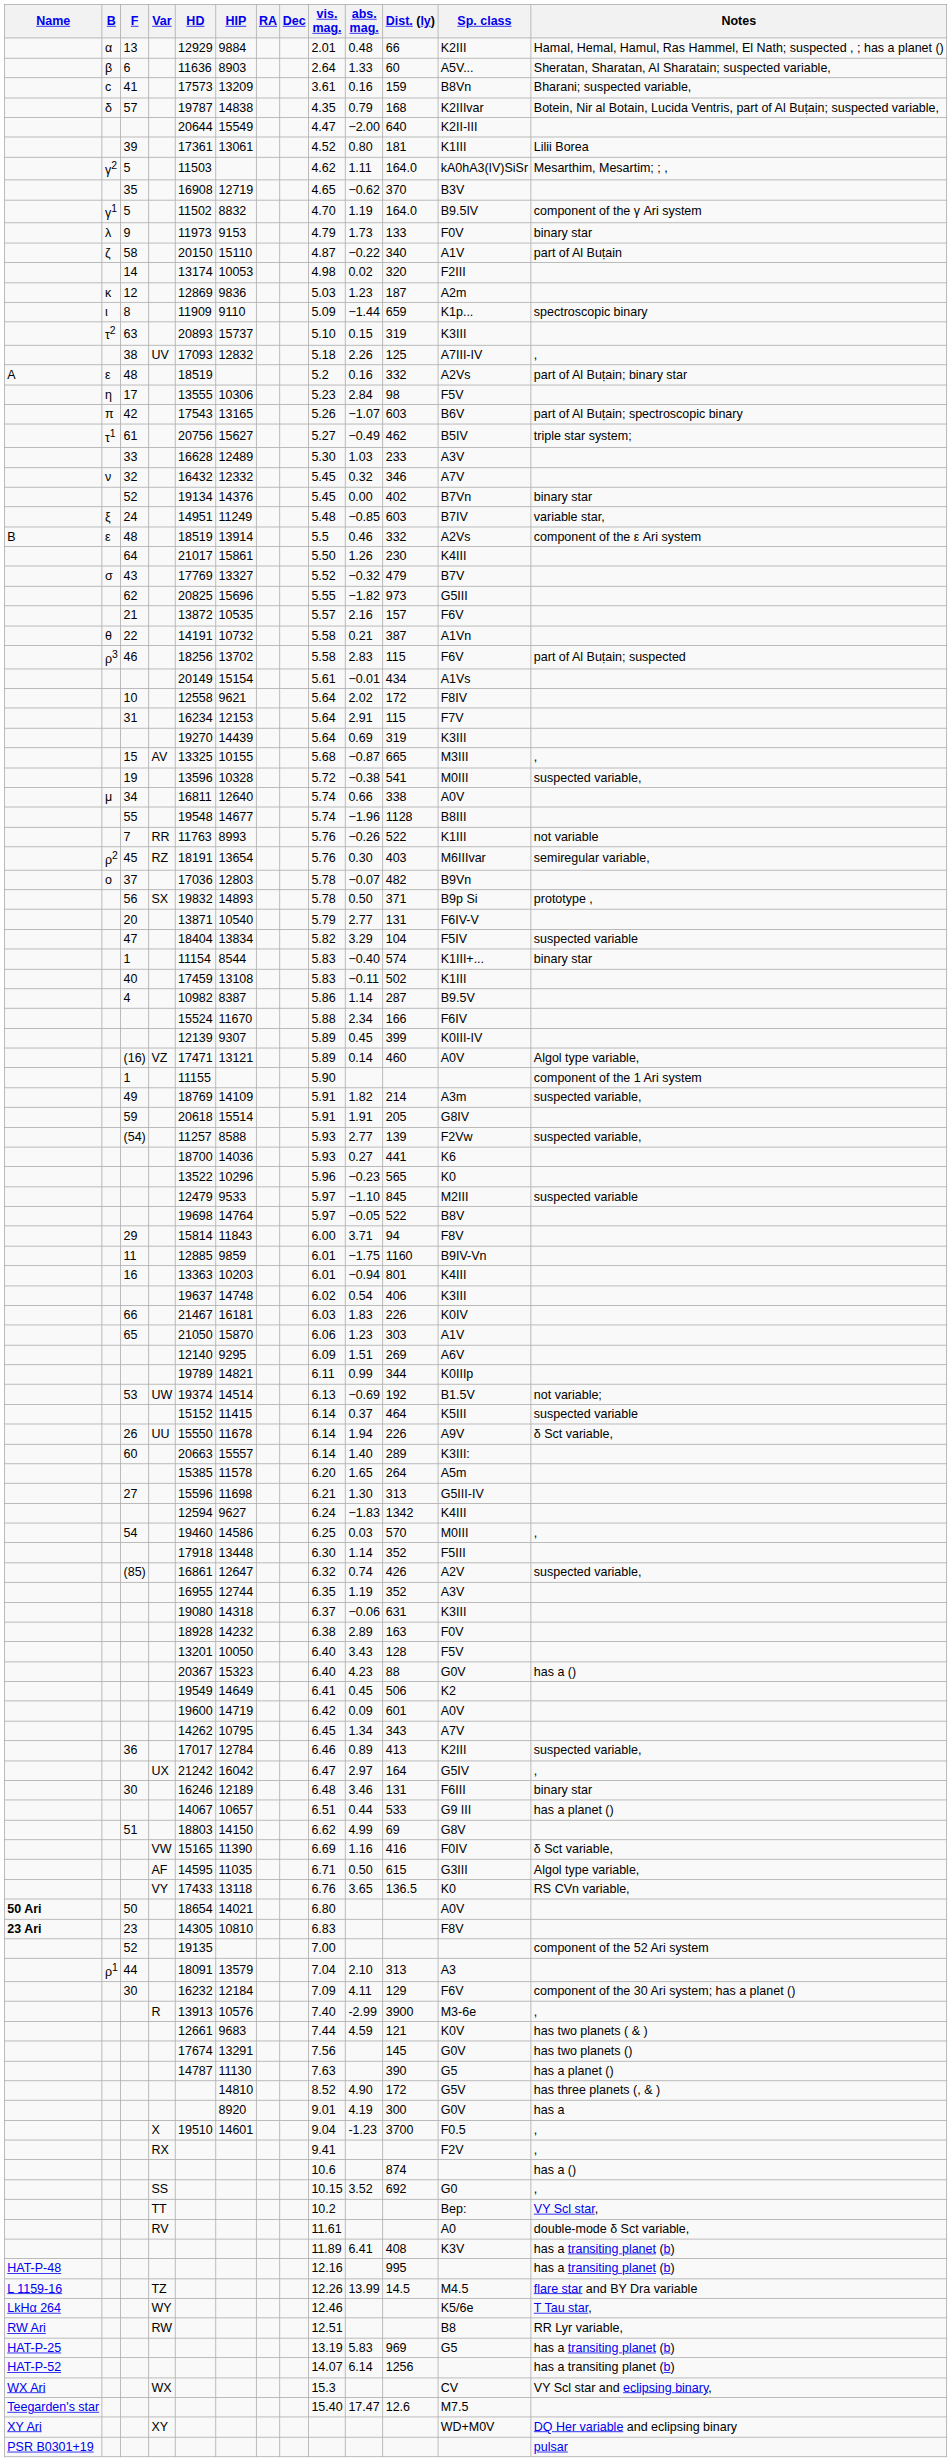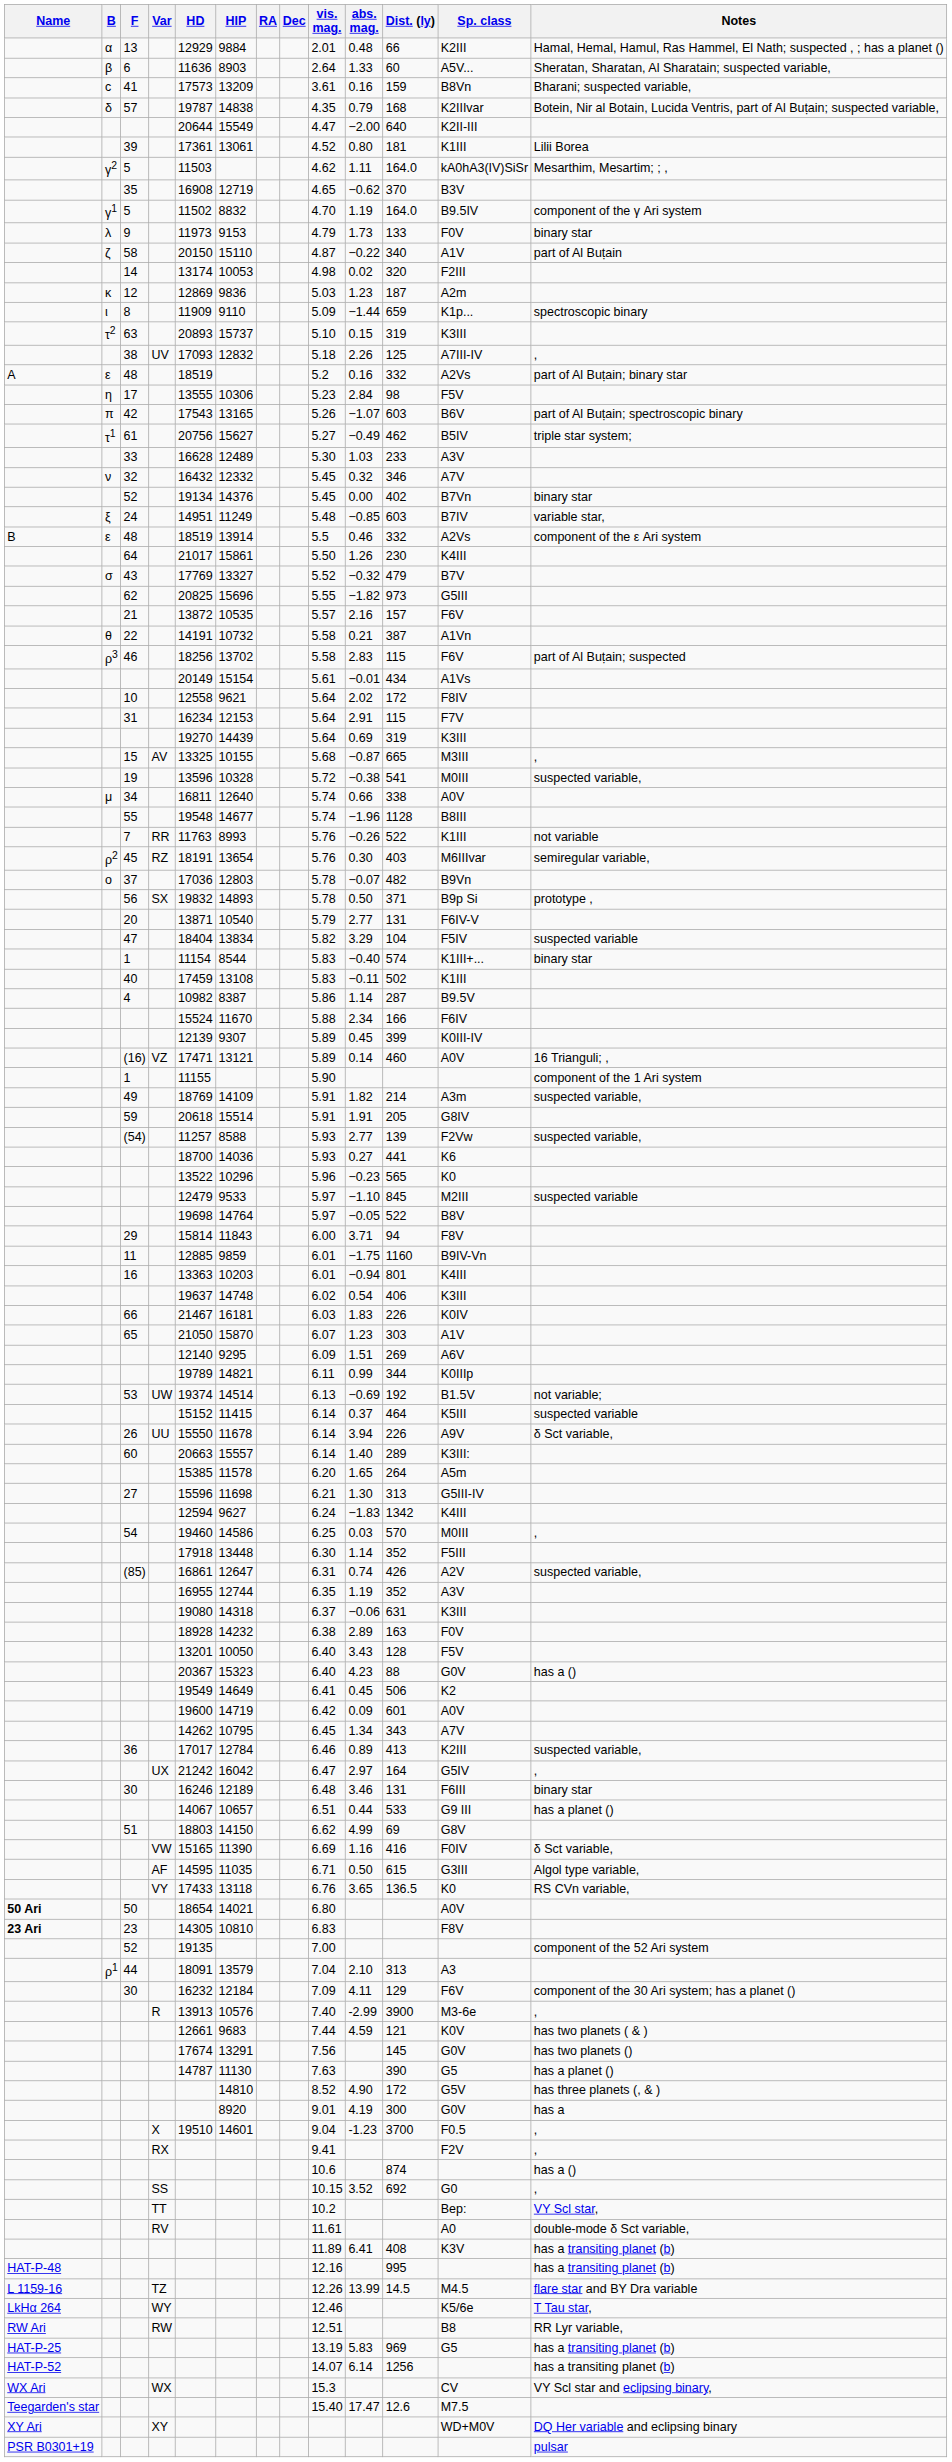(16) | Notes: Algol type variable, -> 16 Trianguli; ,
65 | vis. mag.: 6.06 -> 6.07
26 | abs. mag.: 1.94 -> 3.94
(85) | vis. mag.: 6.32 -> 6.31
